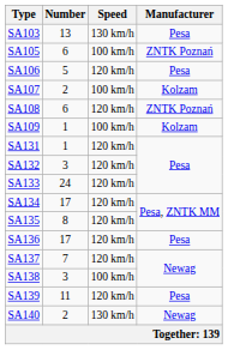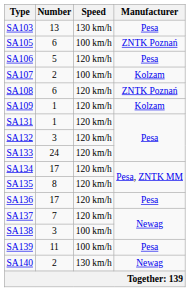SA109 | Speed: 100 km/h -> 120 km/h
SA139 | Speed: 120 km/h -> 100 km/h
